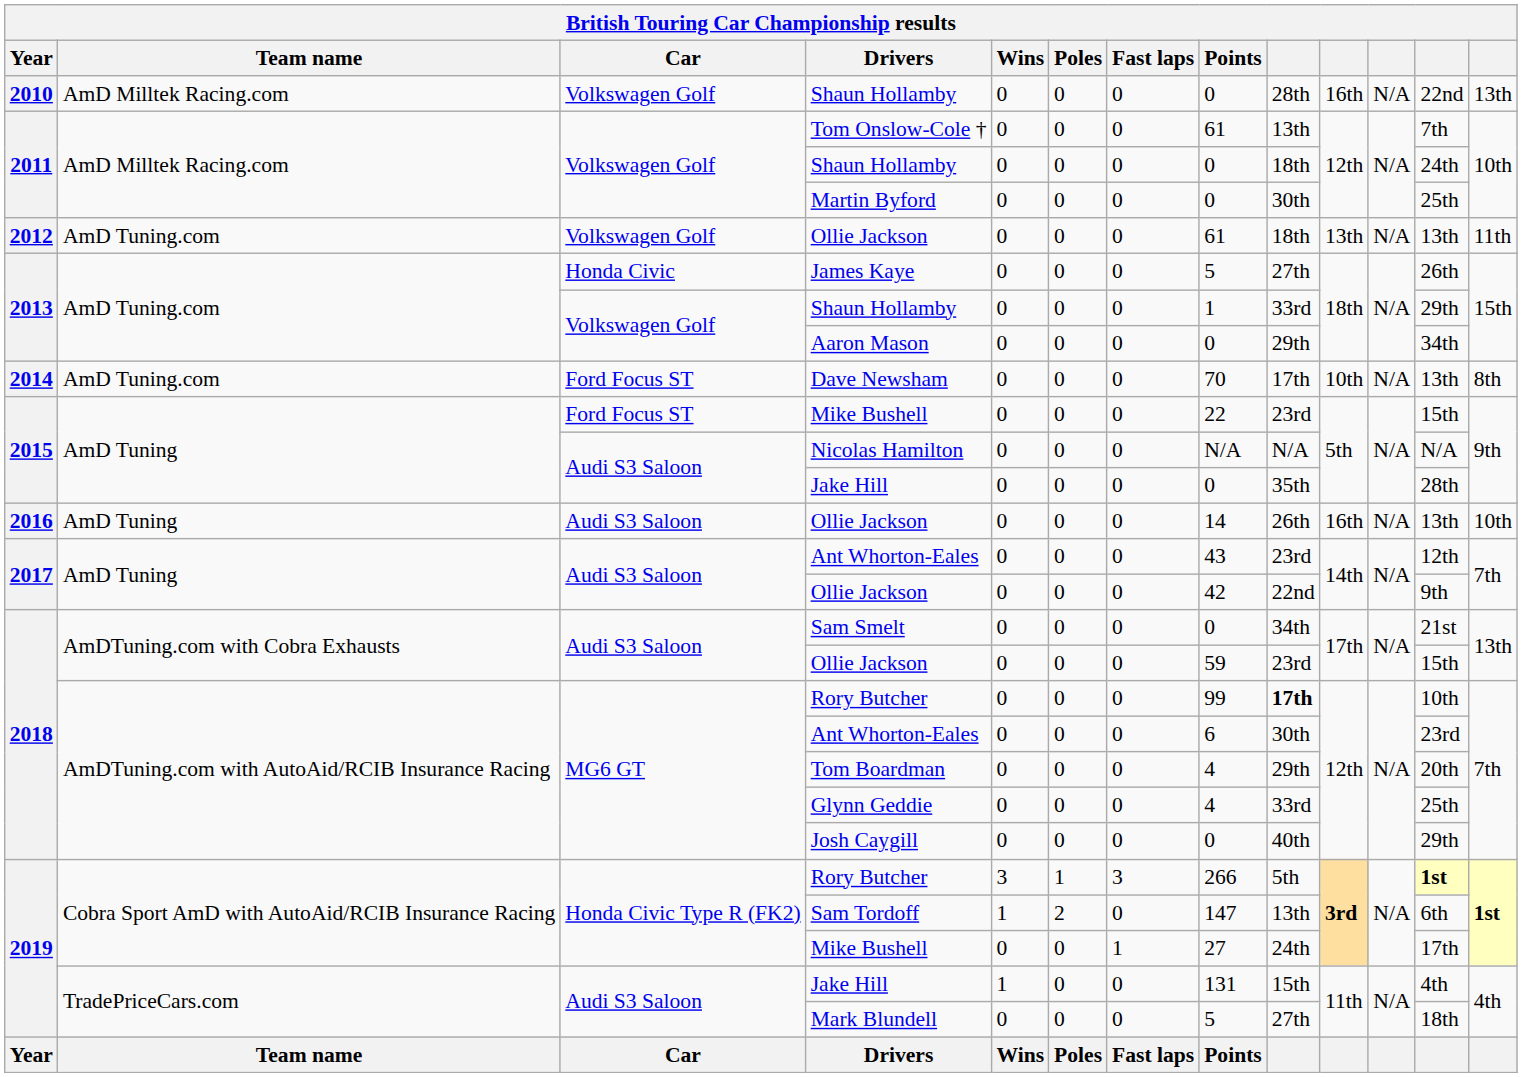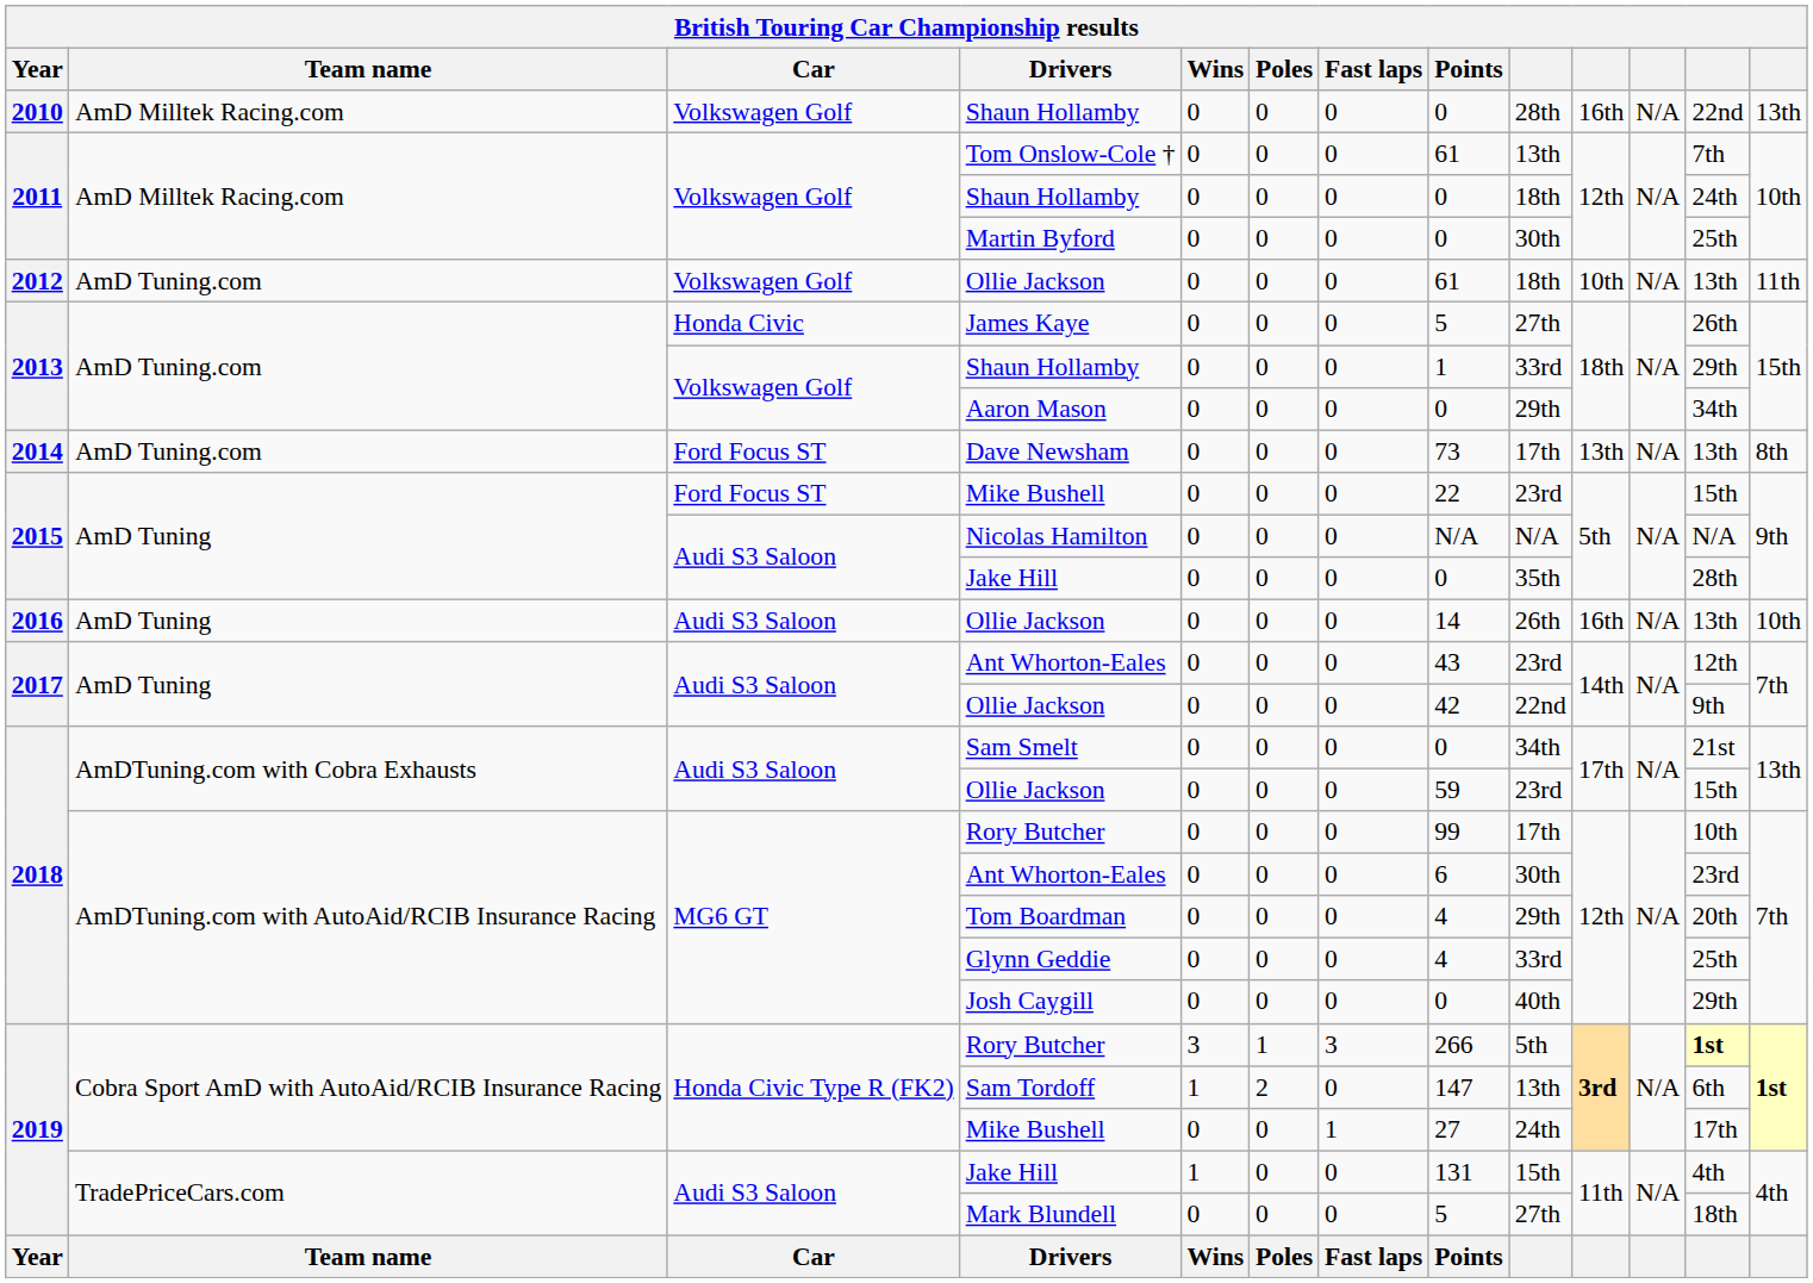2012 / Ollie Jackson | column 10: 13th -> 10th
Dave Newsham | Points: 70 -> 73
Dave Newsham | column 10: 10th -> 13th
2018 / Rory Butcher | column 9: bold -> normal
